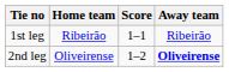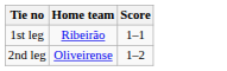- column: Away team | Ribeirão | Oliveirense
